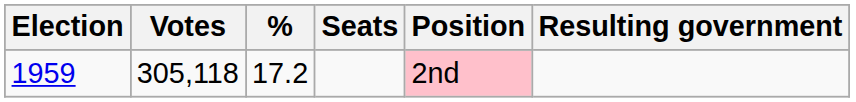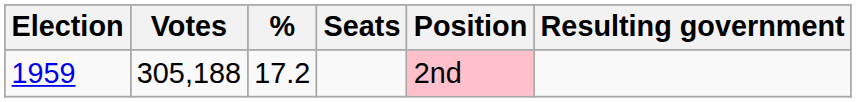1959 | Votes: 305,118 -> 305,188
